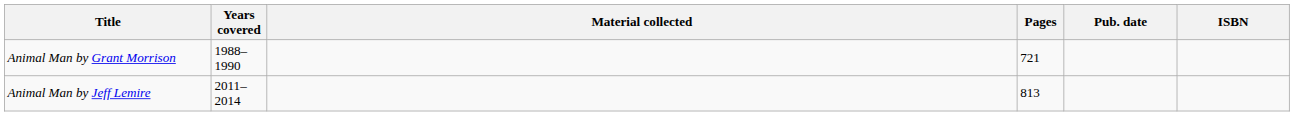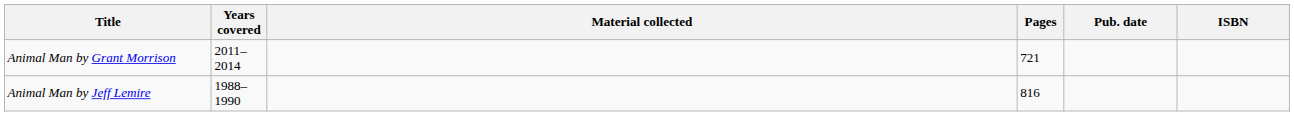Animal Man by Grant Morrison | Years covered: 1988–1990 -> 2011–2014
Animal Man by Jeff Lemire | Years covered: 2011–2014 -> 1988–1990
Animal Man by Jeff Lemire | Pages: 813 -> 816
